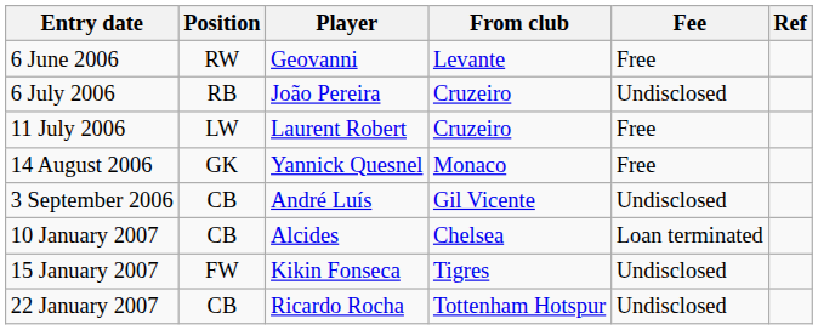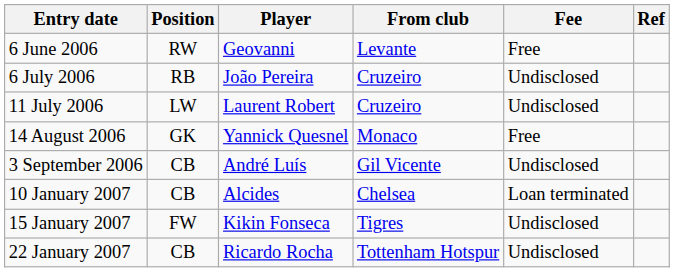11 July 2006 | Fee: Free -> Undisclosed
